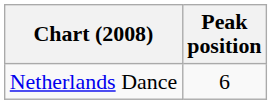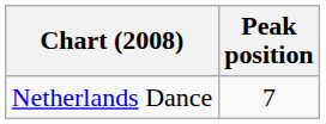Netherlands Dance | Peak position: 6 -> 7
